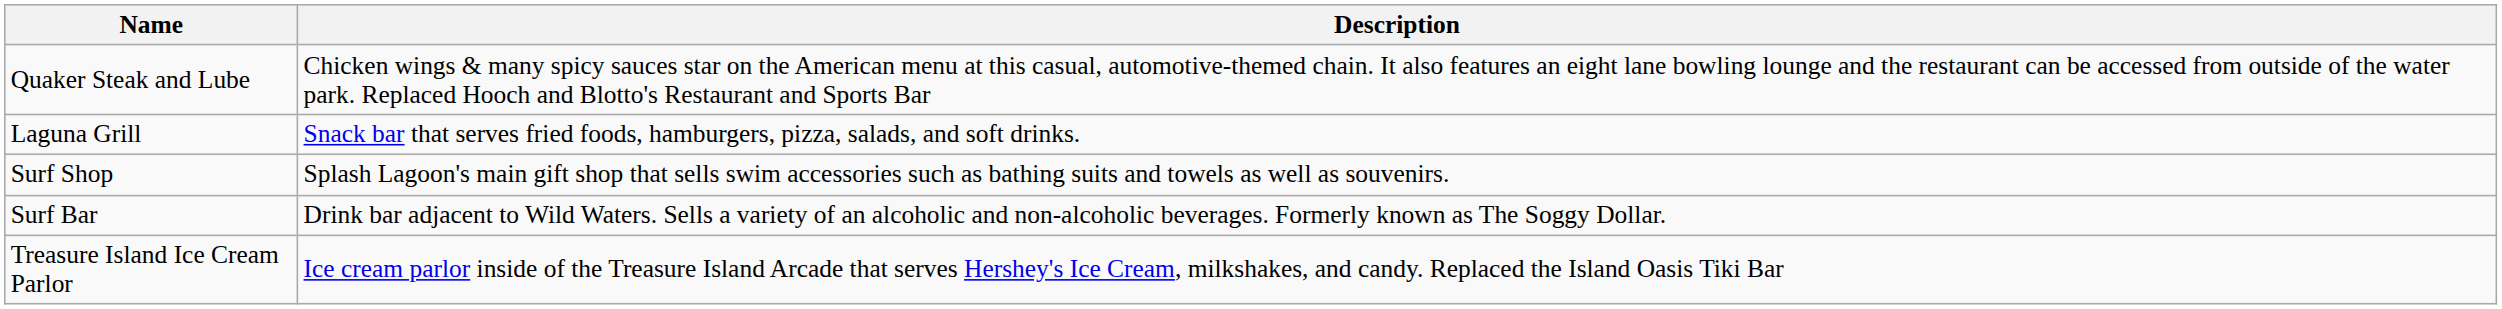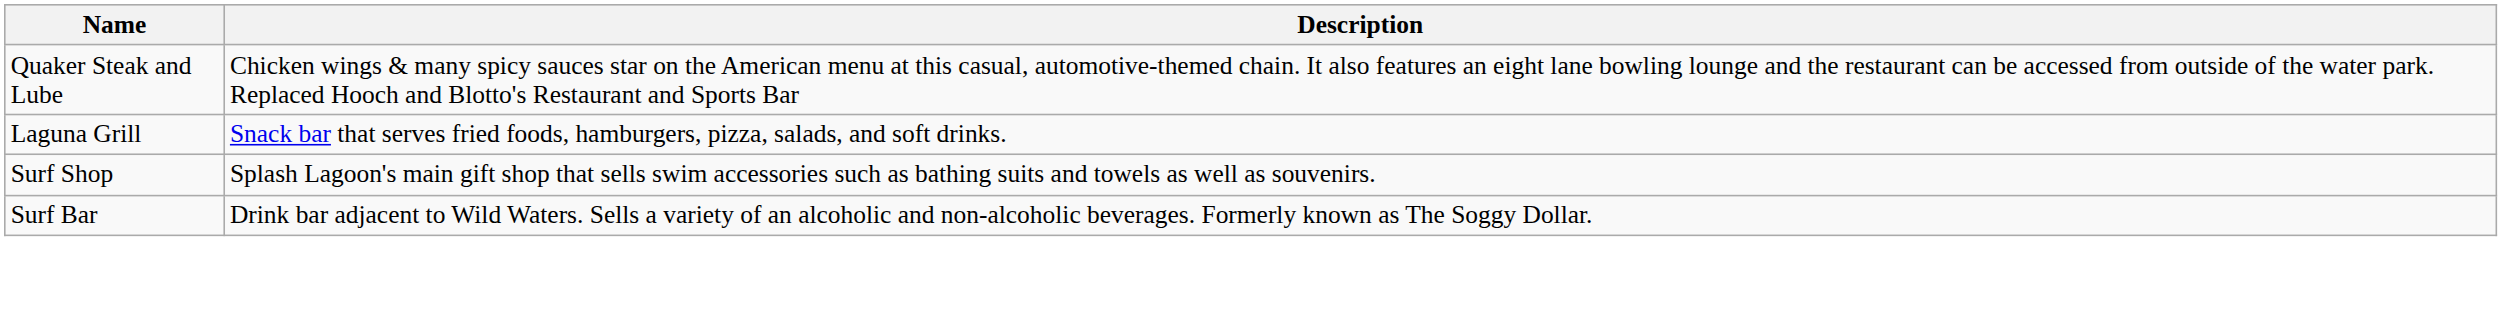- row: Treasure Island Ice Cream Parlor | Ice cream parlor inside of the Treasure Island Arcade that serves Hershey's Ice Cream, milkshakes, and candy. Replaced the Island Oasis Tiki Bar
